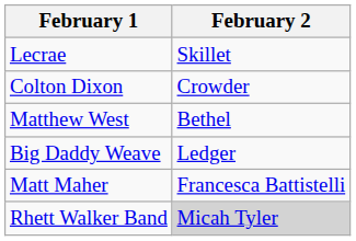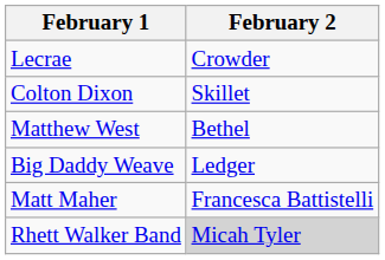Lecrae | February 2: Skillet -> Crowder
Colton Dixon | February 2: Crowder -> Skillet
